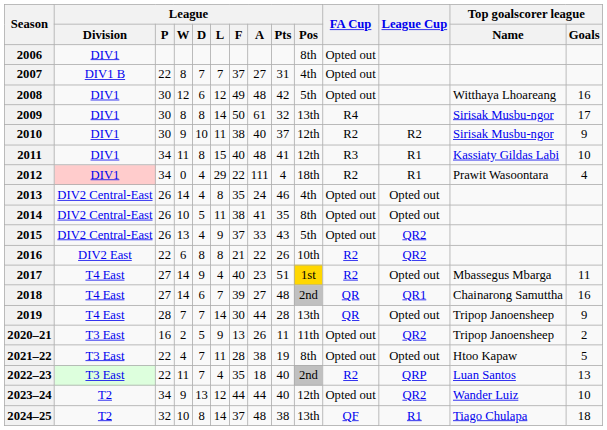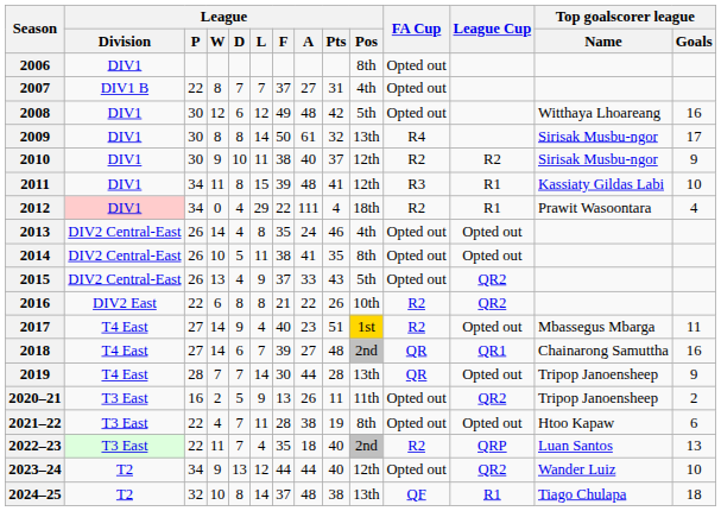2011 | League / F: 40 -> 39
2021–22 | Top goalscorer league / Goals: 5 -> 6
